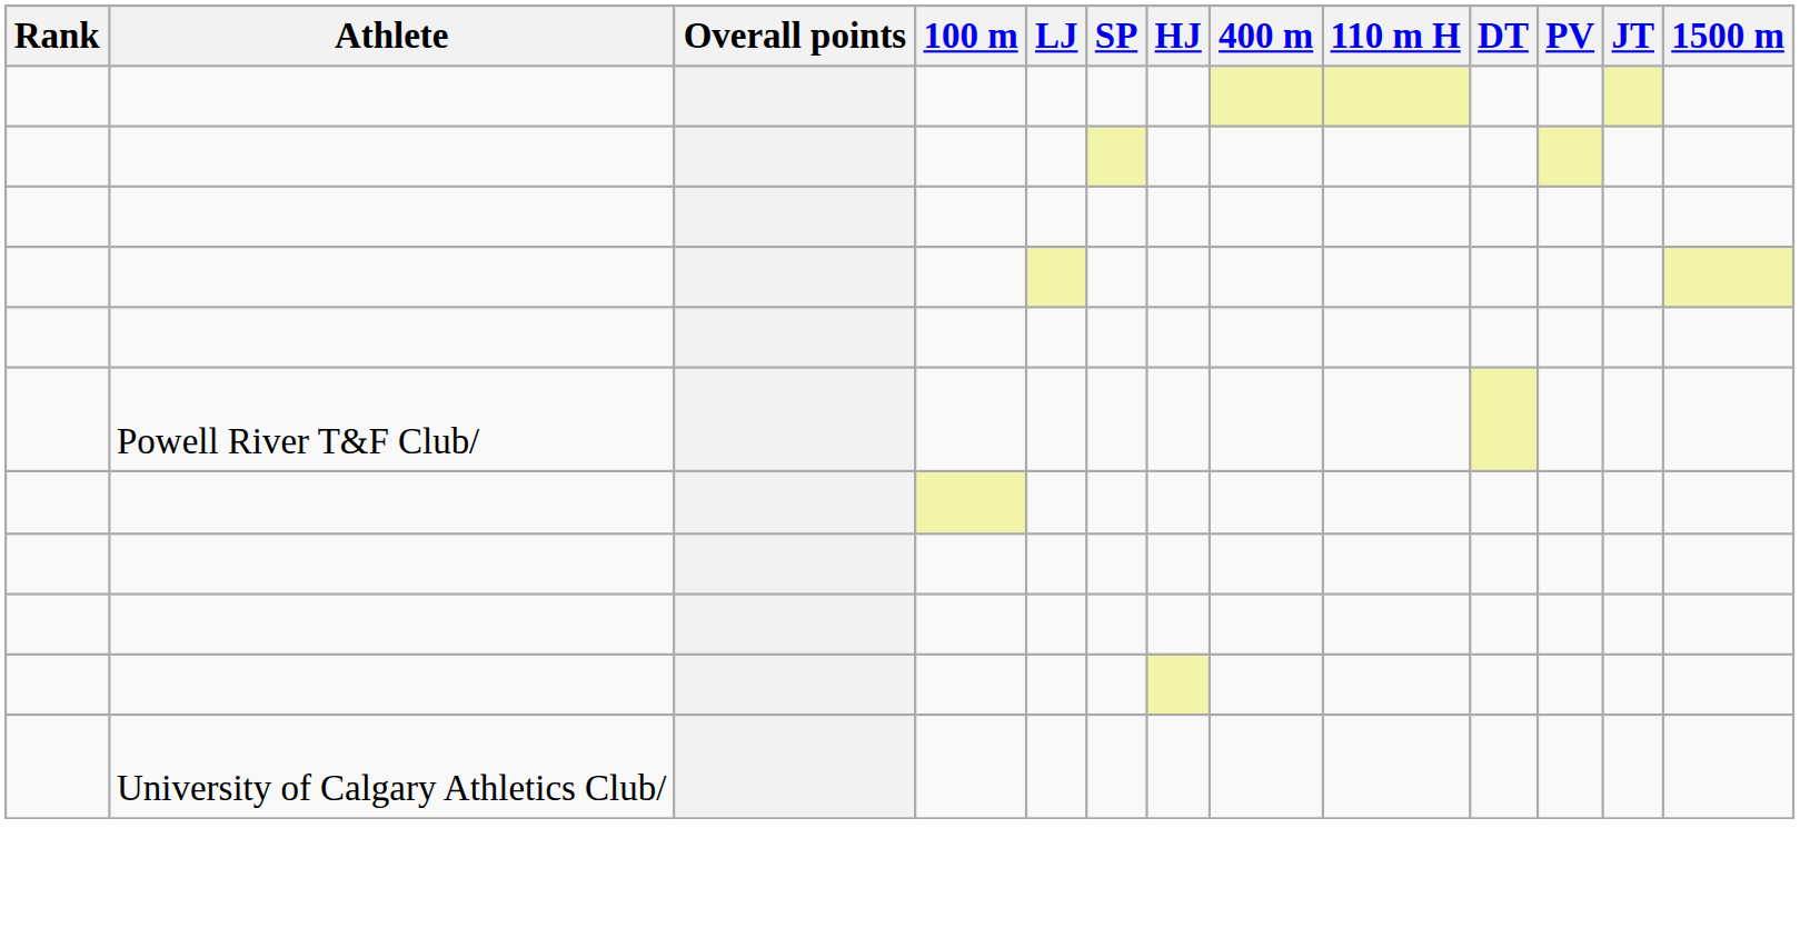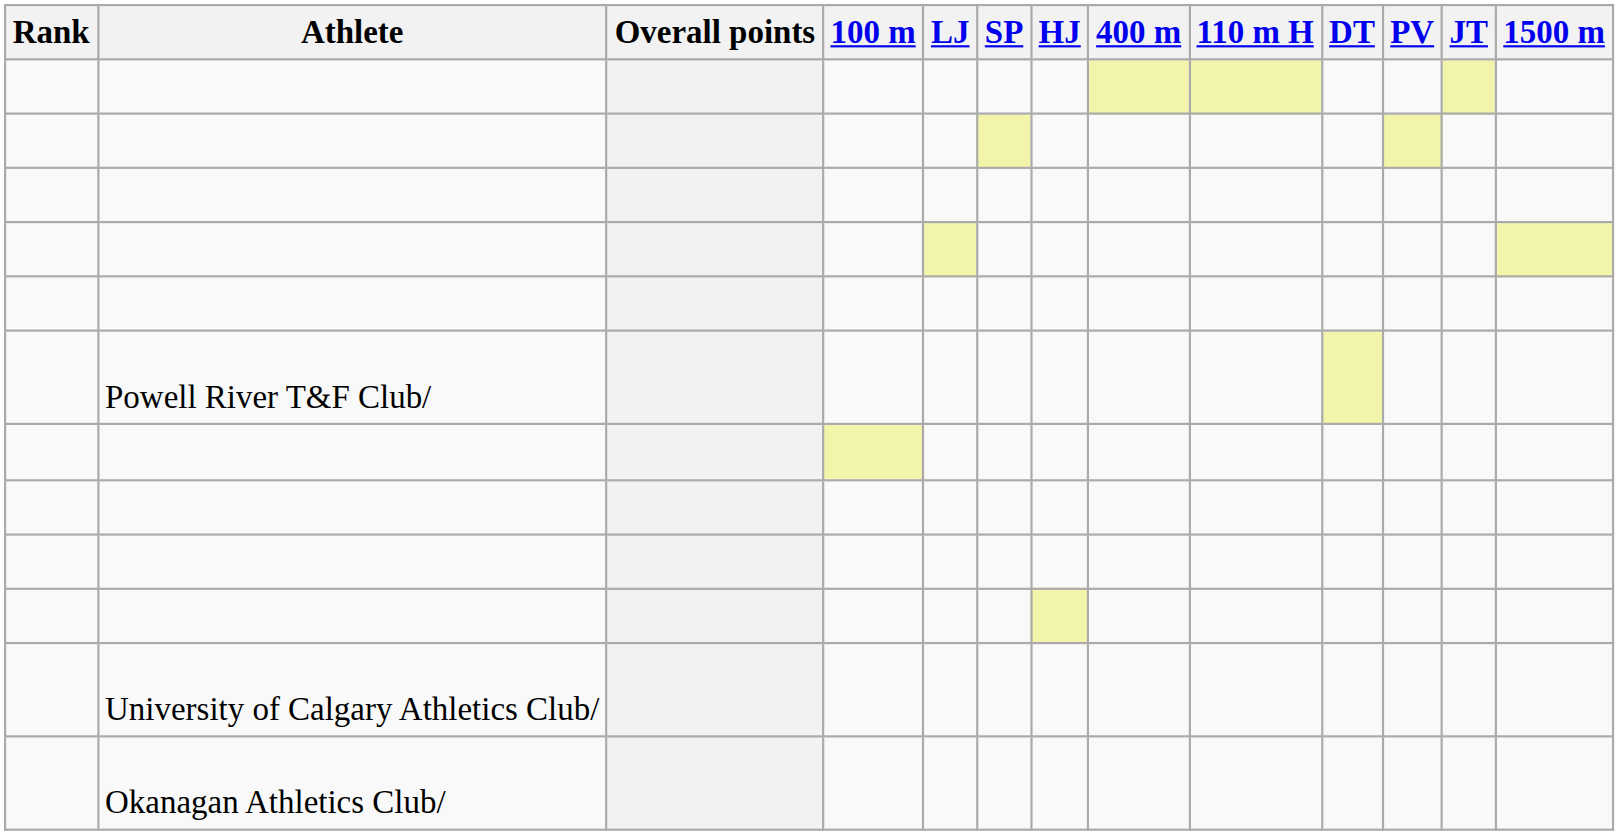+ row: Okanagan Athletics Club/
